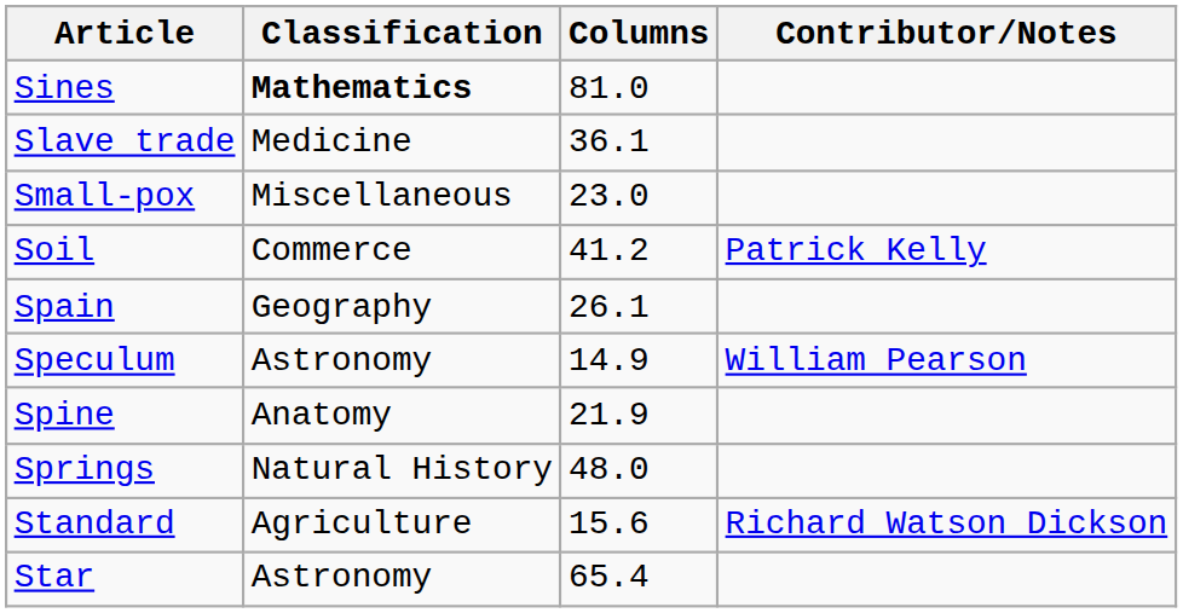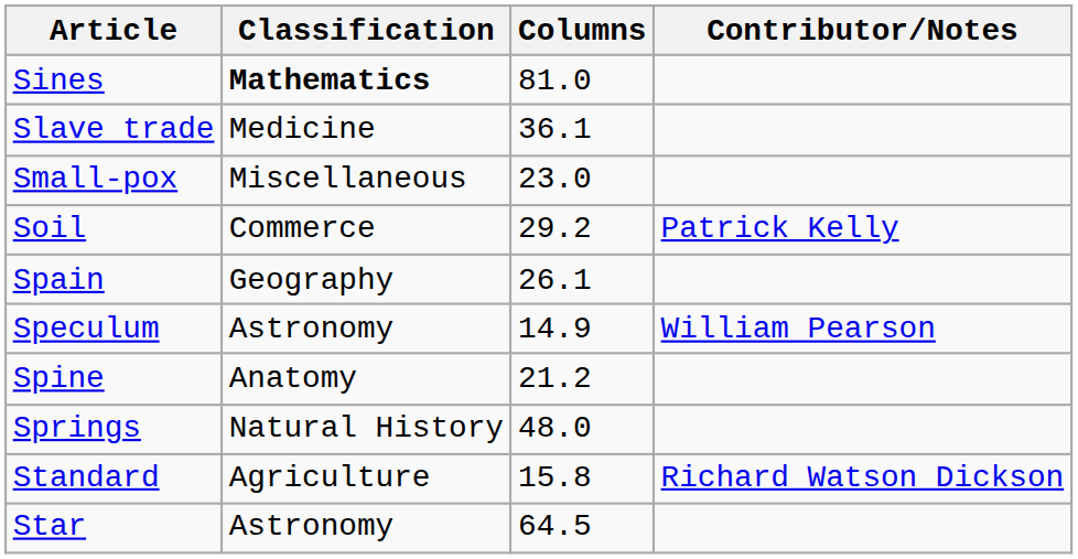Soil | Columns: 41.2 -> 29.2
Spine | Columns: 21.9 -> 21.2
Standard | Columns: 15.6 -> 15.8
Star | Columns: 65.4 -> 64.5
